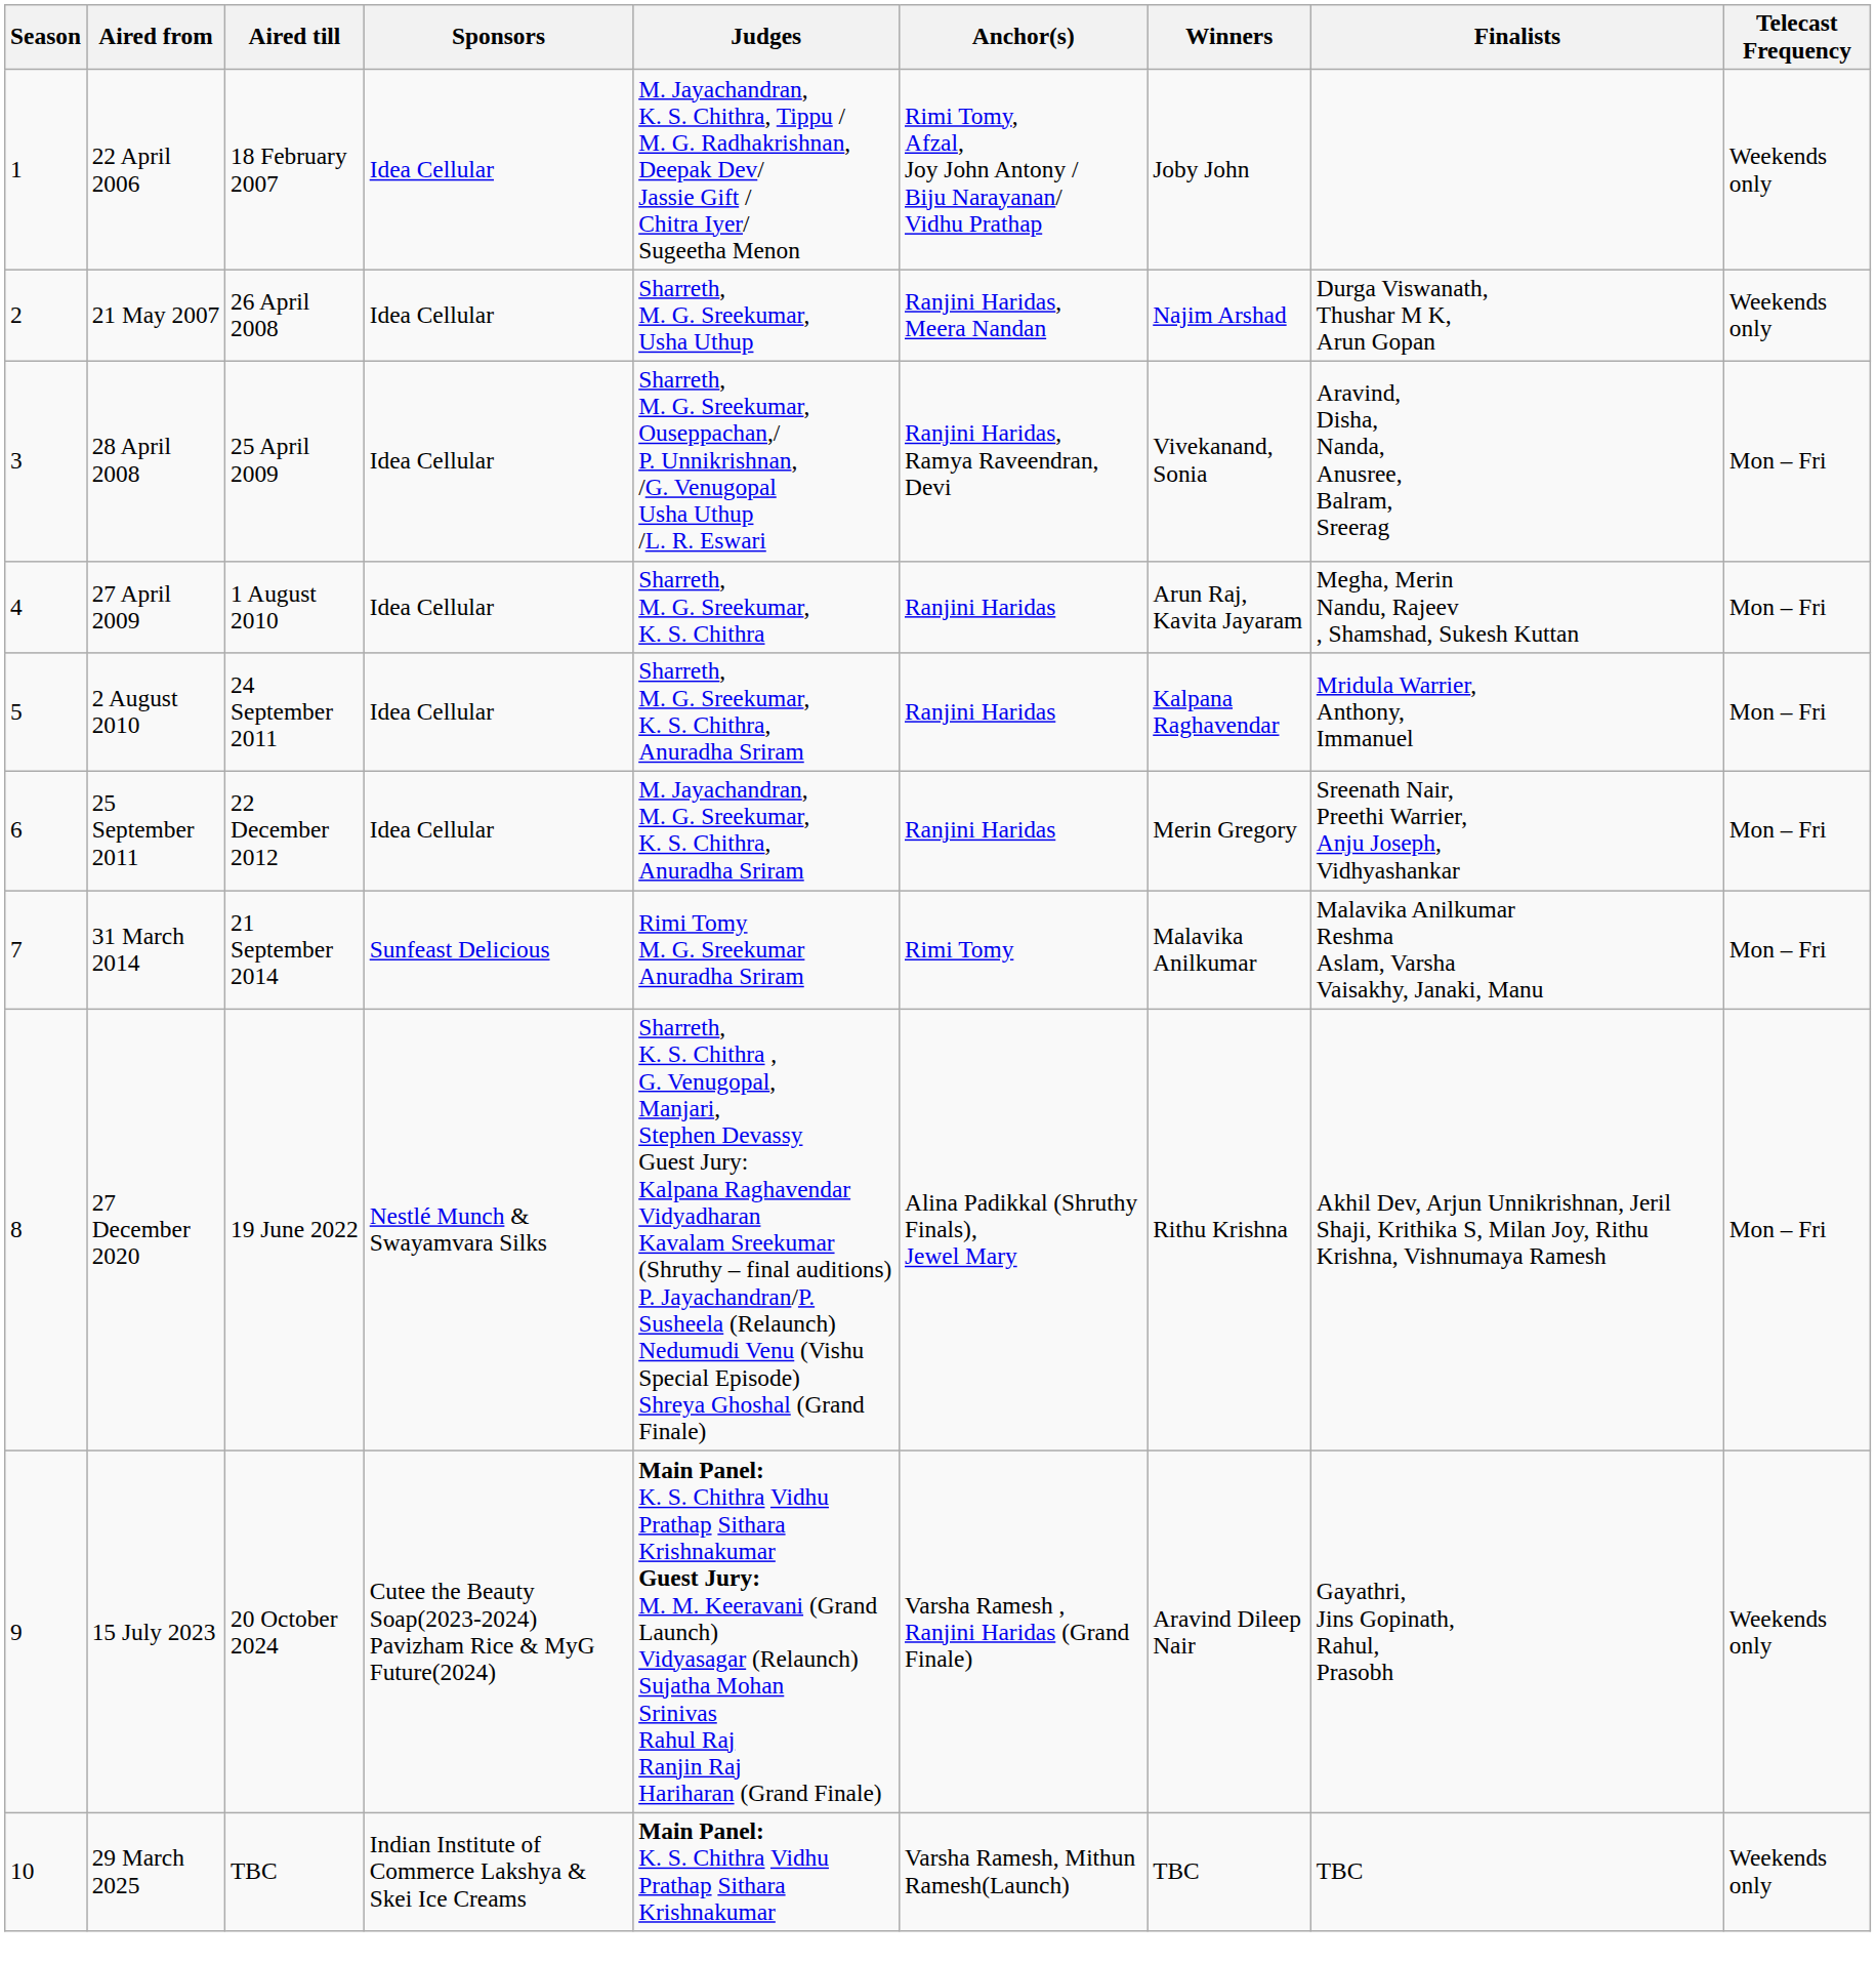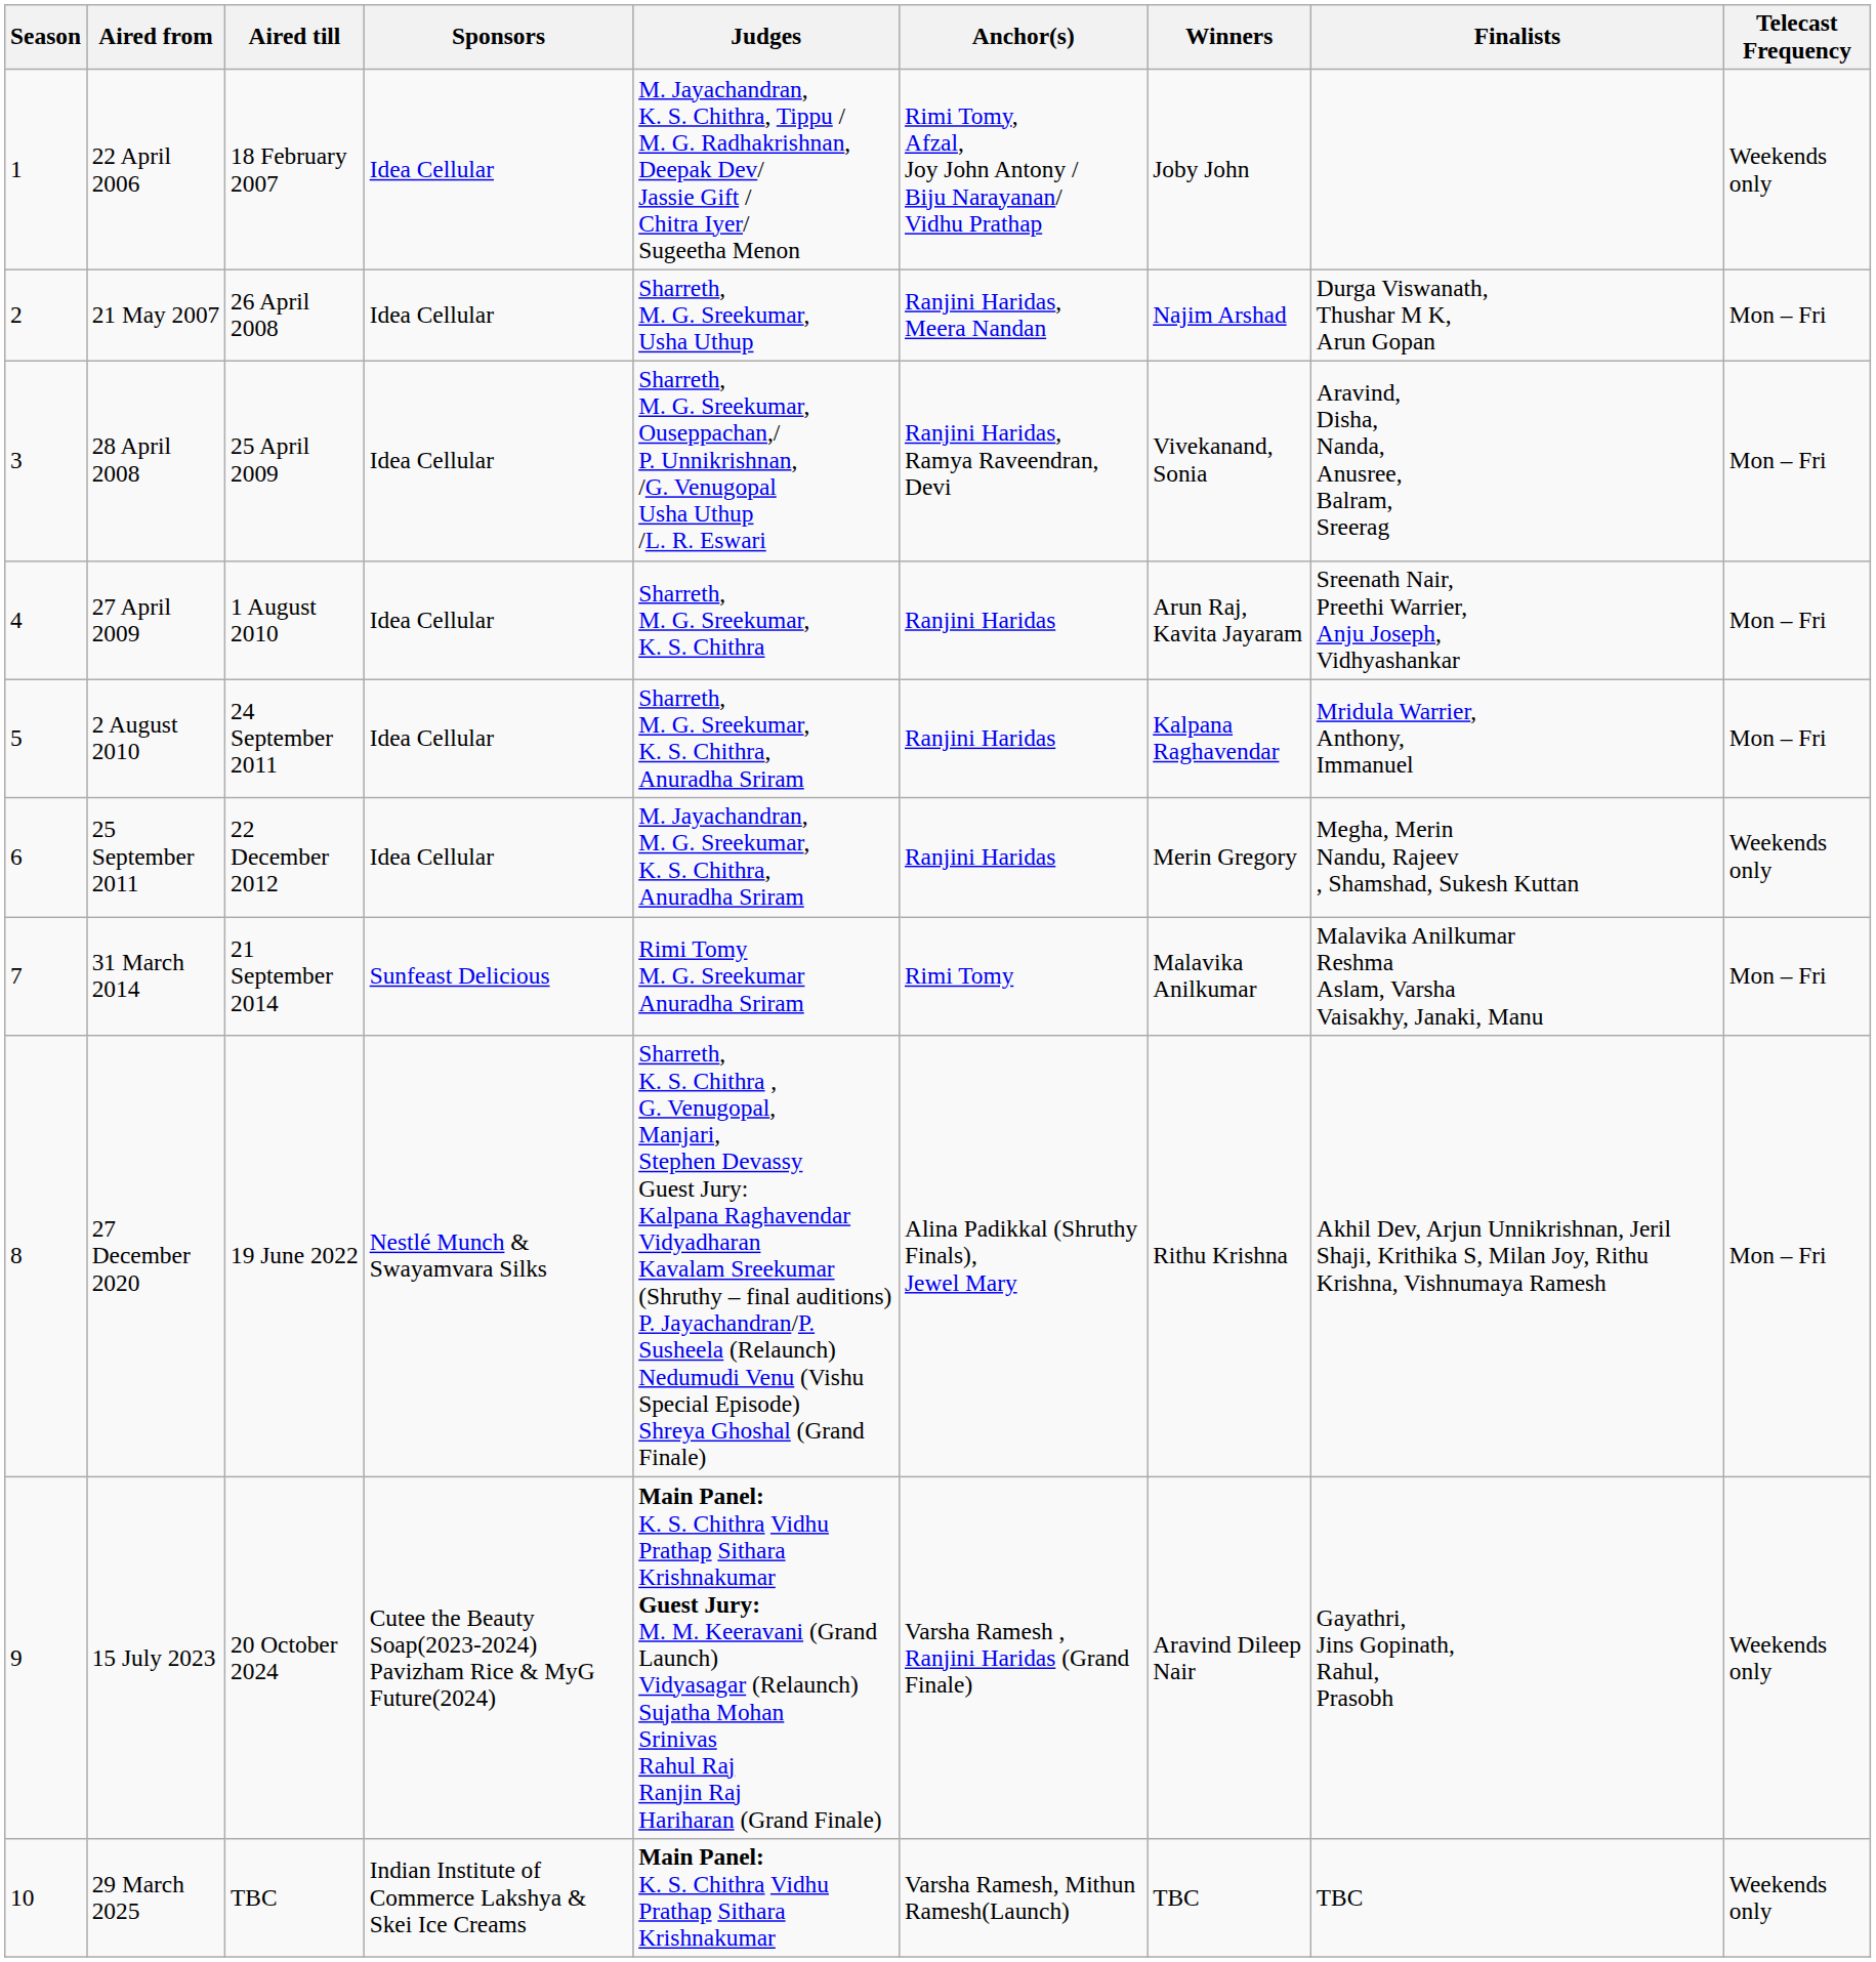21 May 2007 | Telecast Frequency: Weekends only -> Mon – Fri
27 April 2009 | Finalists: Megha, Merin Nandu, Rajeev , Shamshad, Sukesh Kuttan -> Sreenath Nair, Preethi Warrier, Anju Joseph, Vidhyashankar
25 September 2011 | Finalists: Sreenath Nair, Preethi Warrier, Anju Joseph, Vidhyashankar -> Megha, Merin Nandu, Rajeev , Shamshad, Sukesh Kuttan
25 September 2011 | Telecast Frequency: Mon – Fri -> Weekends only
